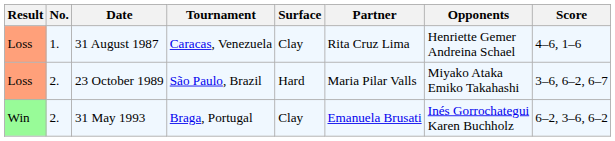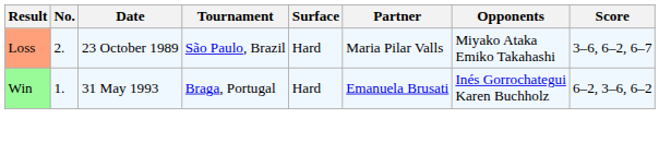- row: Loss | 1. | 31 August 1987 | Caracas, Venezuela | Clay | Rita Cruz Lima | Henriette Gemer Andreina Schael | 4–6, 1–6
31 May 1993 | No.: 2. -> 1.
31 May 1993 | Surface: Clay -> Hard
